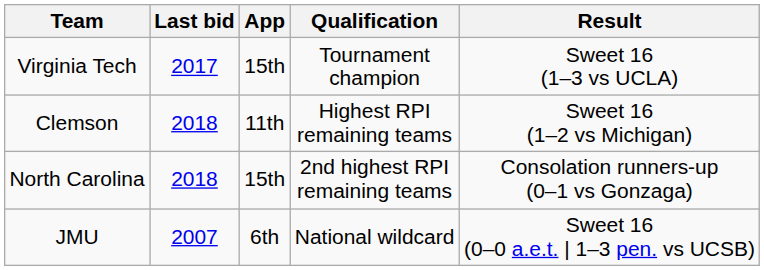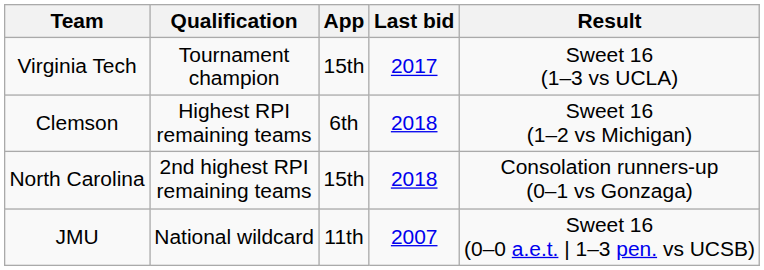columns swapped: Qualification <-> Last bid
Clemson | App: 11th -> 6th
JMU | App: 6th -> 11th
